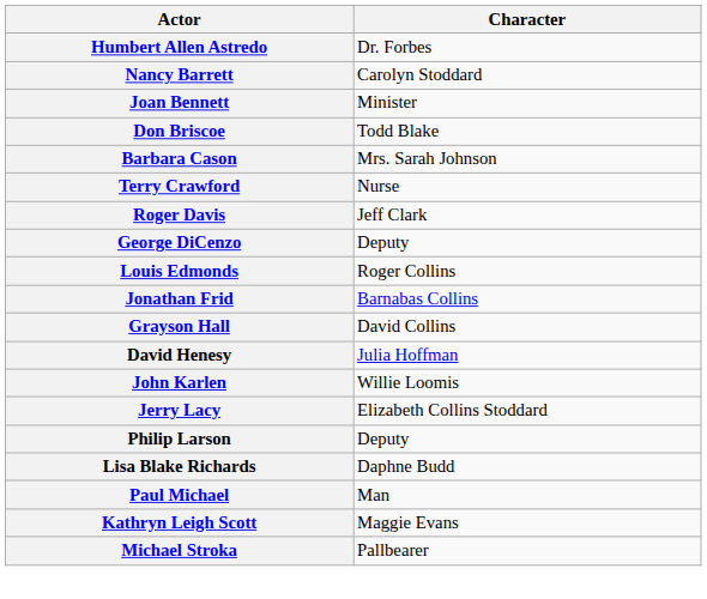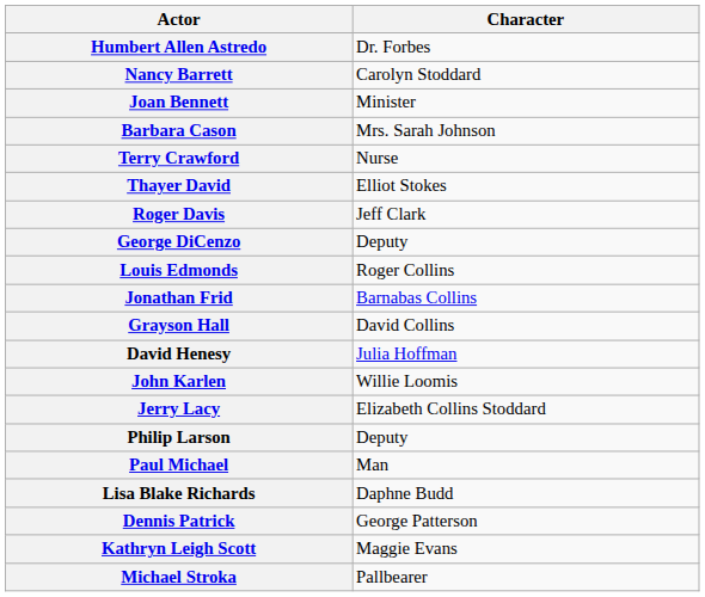- row: Don Briscoe | Todd Blake
+ row: Thayer David | Elliot Stokes
rows swapped: Paul Michael <-> Lisa Blake Richards
+ row: Dennis Patrick | George Patterson
